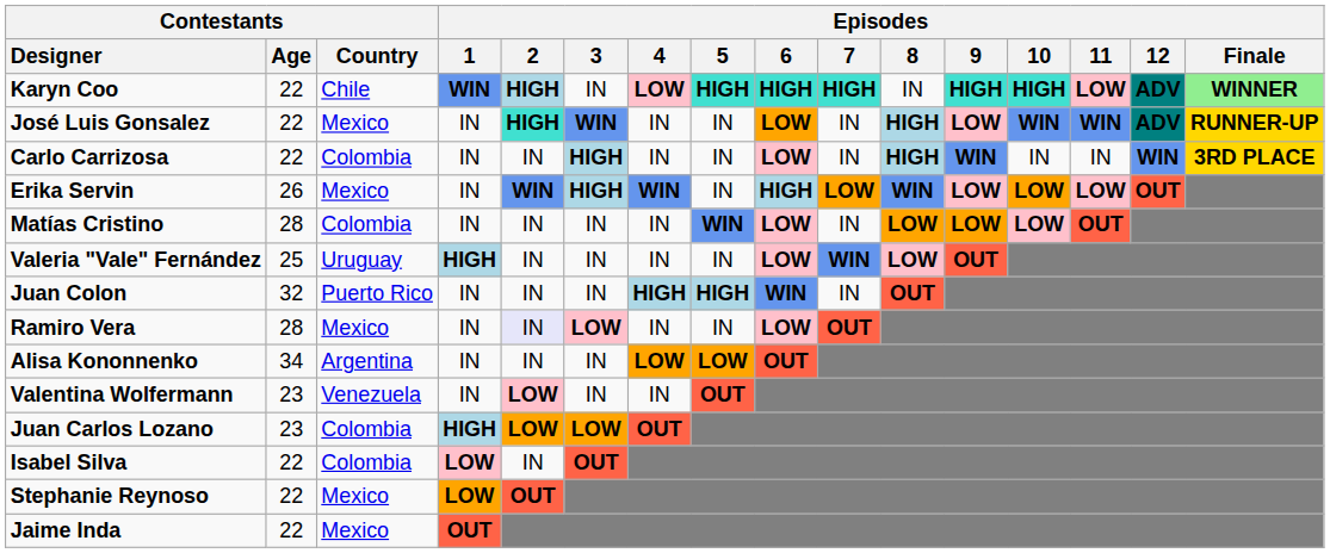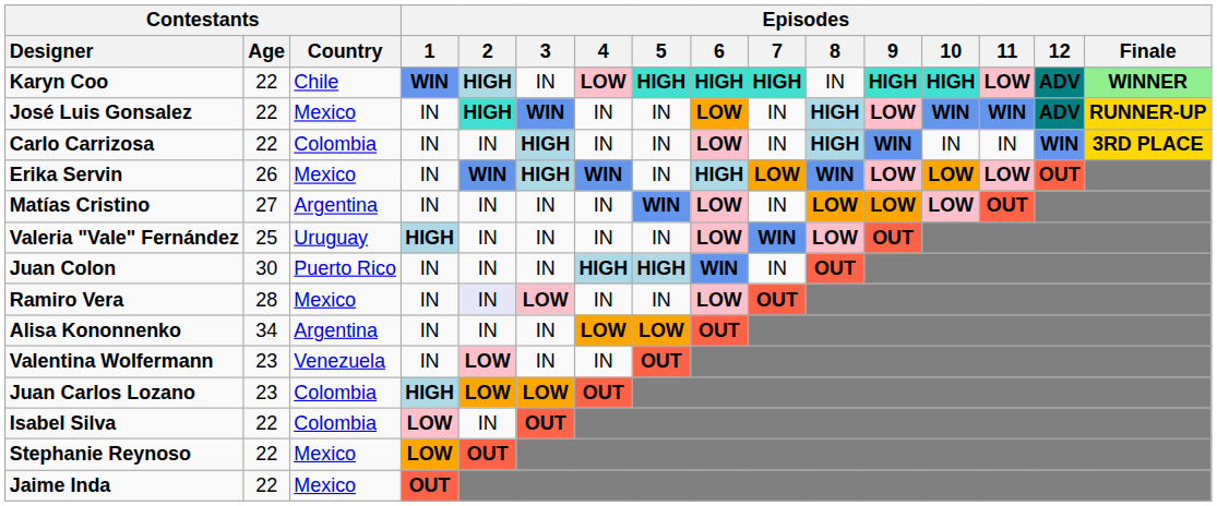Matías Cristino | Contestants / Age: 28 -> 27
Matías Cristino | Contestants / Country: Colombia -> Argentina
Juan Colon | Contestants / Age: 32 -> 30
